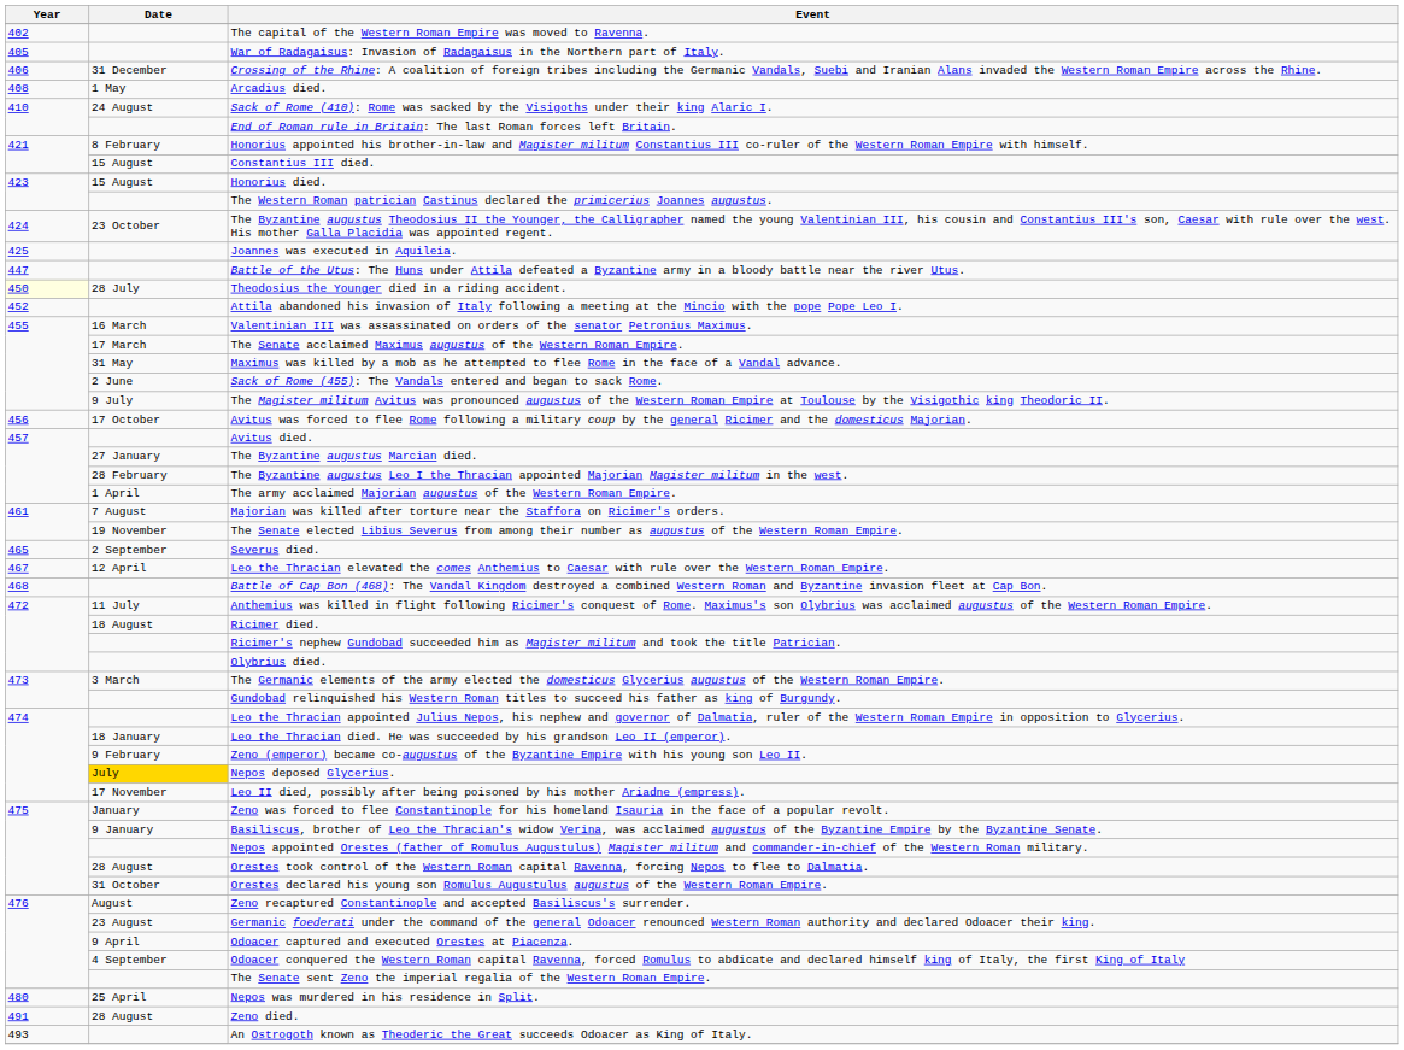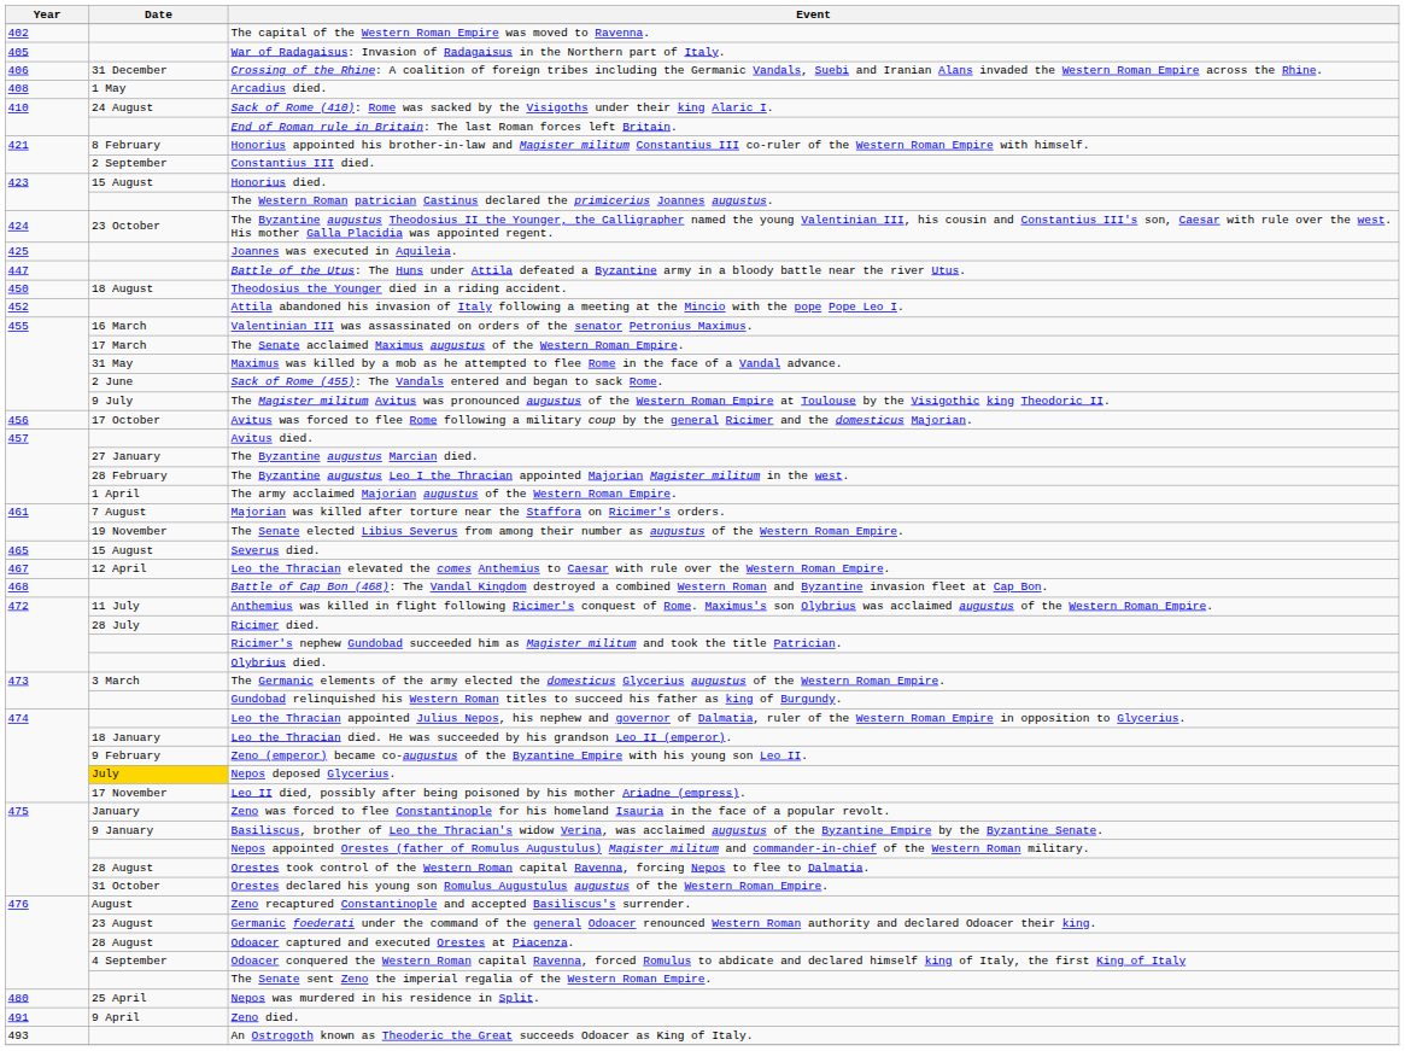Constantius III died. | Date: 15 August -> 2 September
Theodosius the Younger died in a riding accident. | Year: lightyellow background -> no background
Theodosius the Younger died in a riding accident. | Date: 28 July -> 18 August
Severus died. | Date: 2 September -> 15 August
Ricimer died. | Date: 18 August -> 28 July
Odoacer captured and executed Orestes at Piacenza. | Date: 9 April -> 28 August
Zeno died. | Date: 28 August -> 9 April
